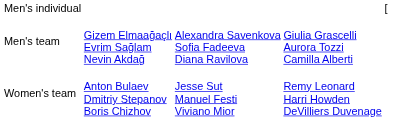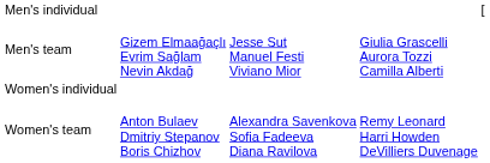Men's team | column 3: Alexandra Savenkova Sofia Fadeeva Diana Ravilova -> Jesse Sut Manuel Festi Viviano Mior
+ row: Women's individual
Women's team | column 3: Jesse Sut Manuel Festi Viviano Mior -> Alexandra Savenkova Sofia Fadeeva Diana Ravilova
